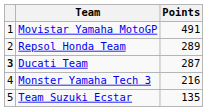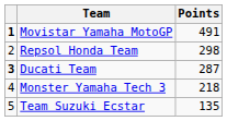Movistar Yamaha MotoGP | column 1: normal -> bold
Repsol Honda Team | Points: 289 -> 298
Monster Yamaha Tech 3 | Points: 216 -> 218
